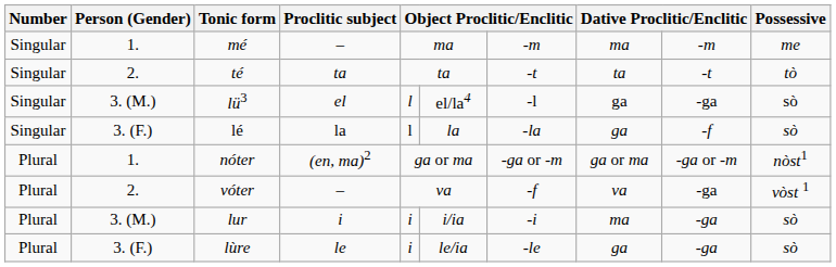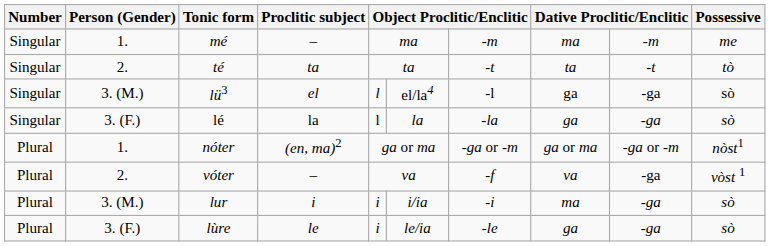lé | column 9: -f -> -ga
